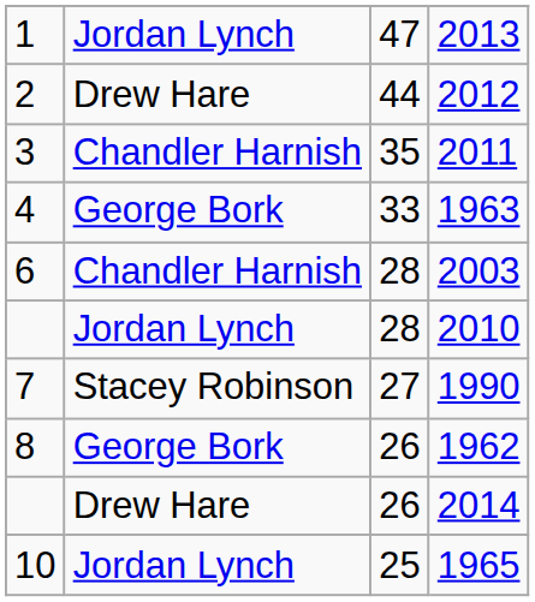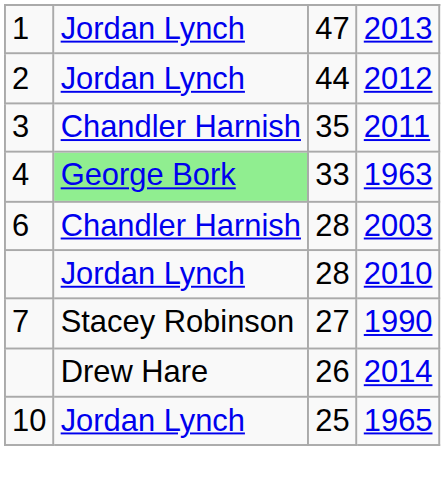2012 | column 2: Drew Hare -> Jordan Lynch
1963 | column 2: no background -> lightgreen background
- row: 8 | George Bork | 26 | 1962
